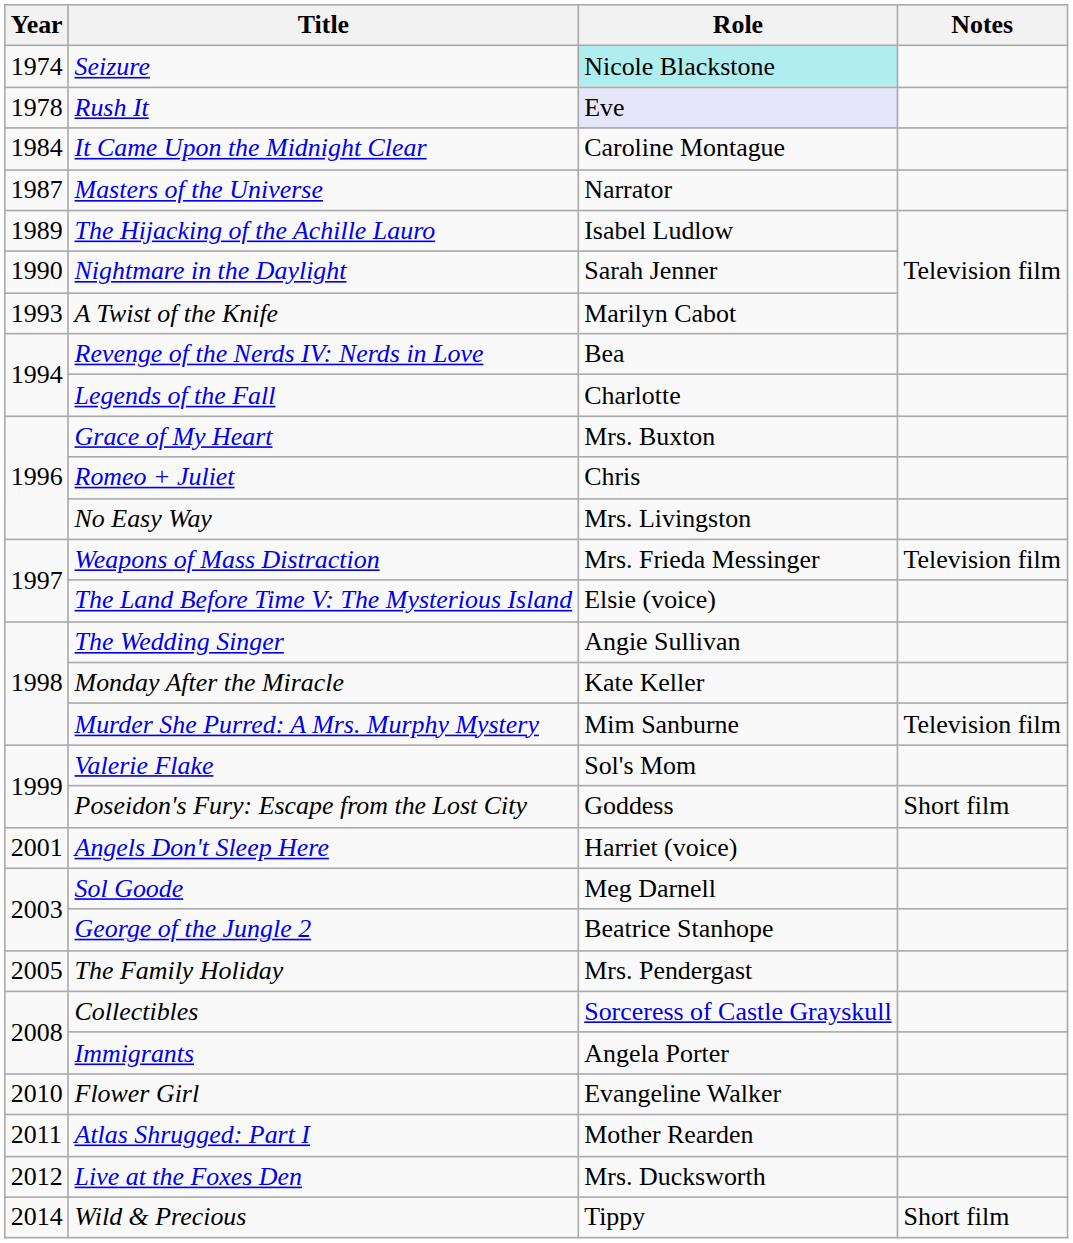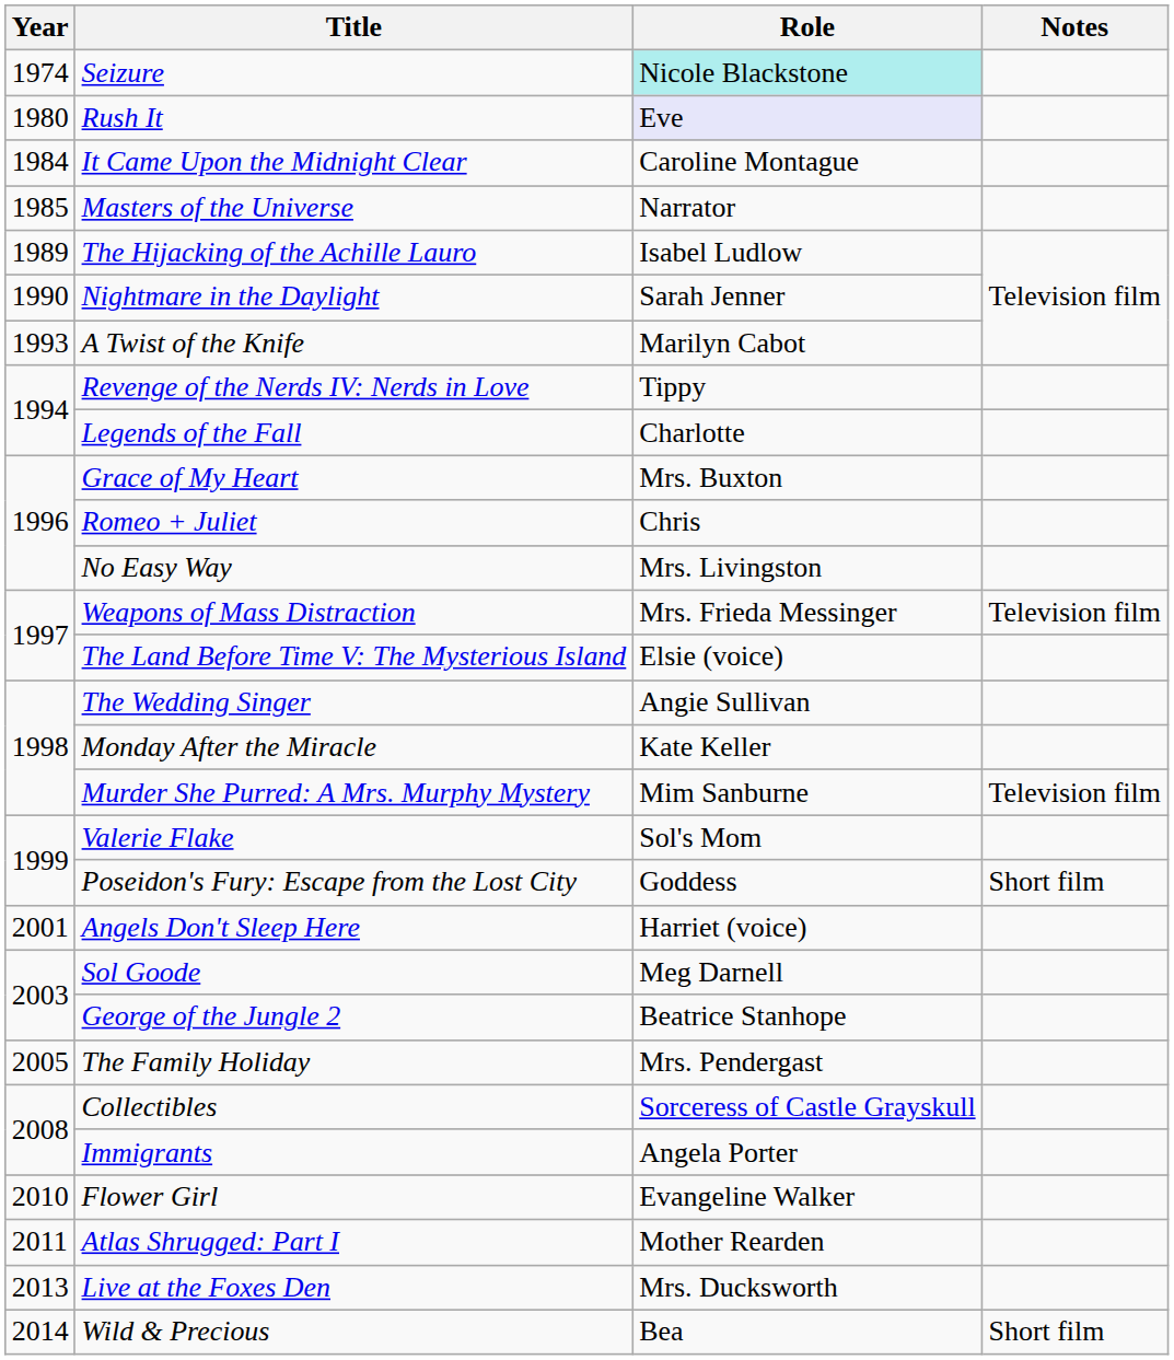Rush It | Year: 1978 -> 1980
Masters of the Universe | Year: 1987 -> 1985
Revenge of the Nerds IV: Nerds in Love | Role: Bea -> Tippy
Live at the Foxes Den | Year: 2012 -> 2013
Wild & Precious | Role: Tippy -> Bea
